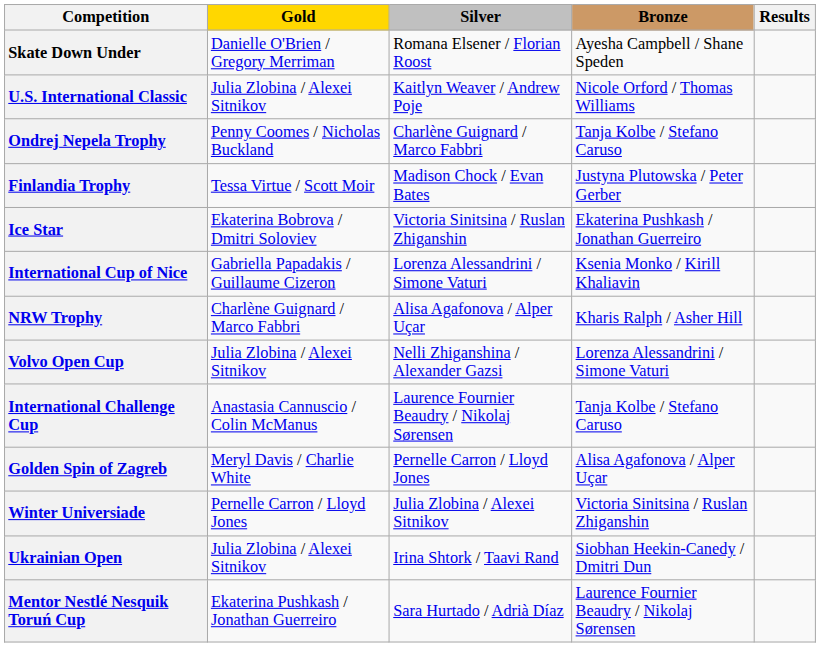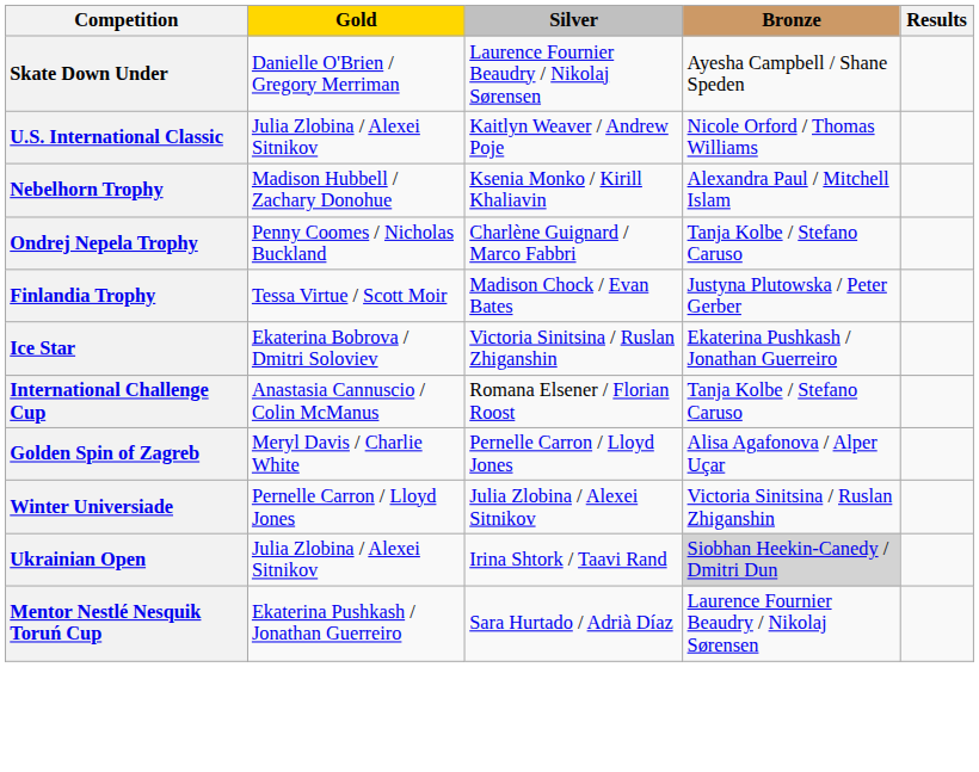Skate Down Under | Silver: Romana Elsener / Florian Roost -> Laurence Fournier Beaudry / Nikolaj Sørensen
+ row: Nebelhorn Trophy | Madison Hubbell / Zachary Donohue | Ksenia Monko / Kirill Khaliavin | Alexandra Paul / Mitchell Islam
- row: International Cup of Nice | Gabriella Papadakis / Guillaume Cizeron | Lorenza Alessandrini / Simone Vaturi | Ksenia Monko / Kirill Khaliavin
- row: NRW Trophy | Charlène Guignard / Marco Fabbri | Alisa Agafonova / Alper Uçar | Kharis Ralph / Asher Hill
- row: Volvo Open Cup | Julia Zlobina / Alexei Sitnikov | Nelli Zhiganshina / Alexander Gazsi | Lorenza Alessandrini / Simone Vaturi
International Challenge Cup | Silver: Laurence Fournier Beaudry / Nikolaj Sørensen -> Romana Elsener / Florian Roost
Ukrainian Open | Bronze: no background -> lightgrey background
